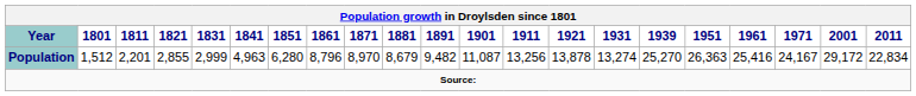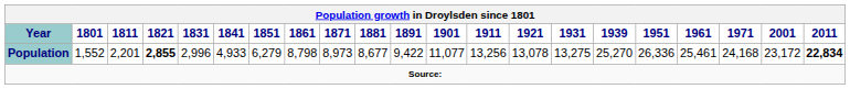Population | 1801: 1,512 -> 1,552
Population | 1821: normal -> bold
Population | 1831: 2,999 -> 2,996
Population | 1841: 4,963 -> 4,933
Population | 1851: 6,280 -> 6,279
Population | 1861: 8,796 -> 8,798
Population | 1871: 8,970 -> 8,973
Population | 1881: 8,679 -> 8,677
Population | 1891: 9,482 -> 9,422
Population | 1901: 11,087 -> 11,077
Population | 1921: 13,878 -> 13,078
Population | 1931: 13,274 -> 13,275
Population | 1951: 26,363 -> 26,336
Population | 1961: 25,416 -> 25,461
Population | 1971: 24,167 -> 24,168
Population | 2001: 29,172 -> 23,172
Population | 2011: normal -> bold
